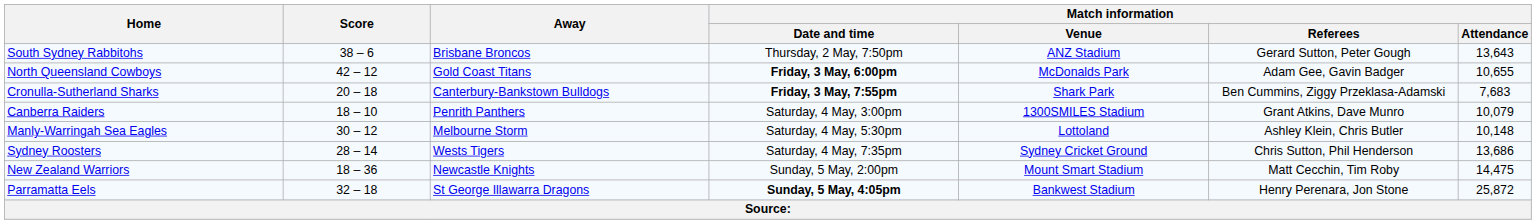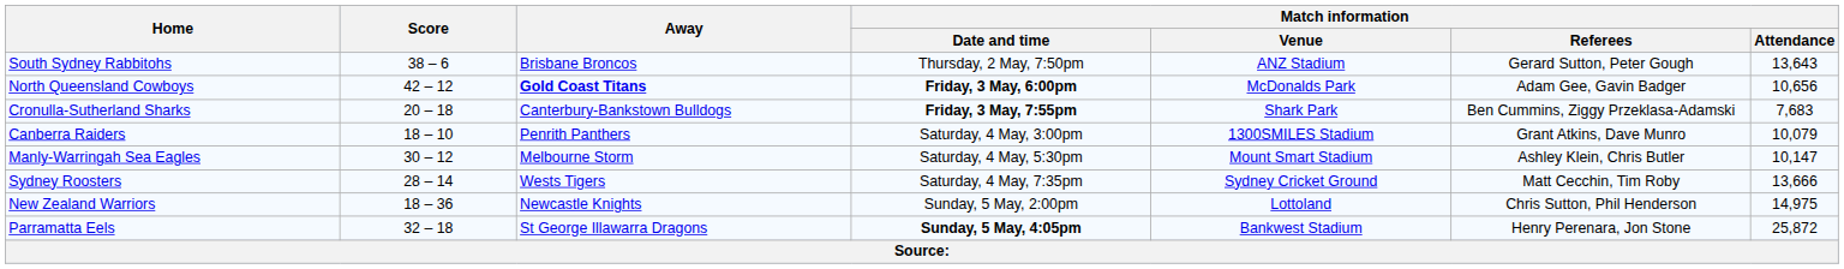North Queensland Cowboys | Away: normal -> bold
North Queensland Cowboys | Match information / Attendance: 10,655 -> 10,656
Manly-Warringah Sea Eagles | Match information / Venue: Lottoland -> Mount Smart Stadium
Manly-Warringah Sea Eagles | Match information / Attendance: 10,148 -> 10,147
Sydney Roosters | Match information / Referees: Chris Sutton, Phil Henderson -> Matt Cecchin, Tim Roby
Sydney Roosters | Match information / Attendance: 13,686 -> 13,666
New Zealand Warriors | Match information / Venue: Mount Smart Stadium -> Lottoland
New Zealand Warriors | Match information / Referees: Matt Cecchin, Tim Roby -> Chris Sutton, Phil Henderson
New Zealand Warriors | Match information / Attendance: 14,475 -> 14,975
